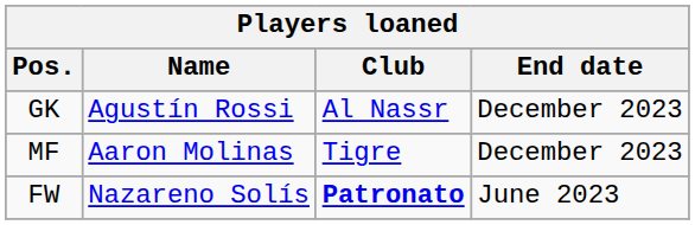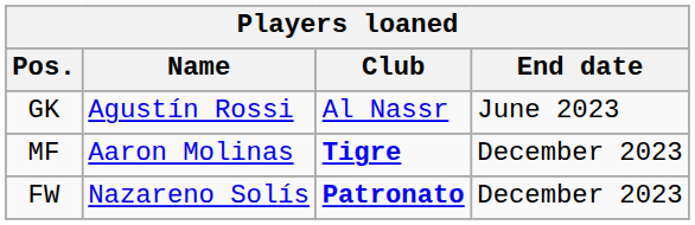GK | End date: December 2023 -> June 2023
MF | Club: normal -> bold
FW | End date: June 2023 -> December 2023
